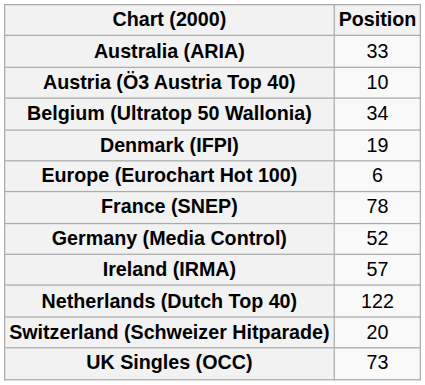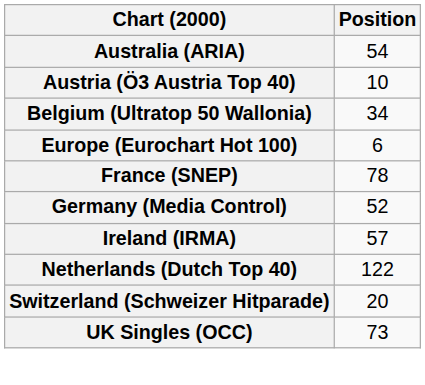Australia (ARIA) | Position: 33 -> 54
- row: Denmark (IFPI) | 19
